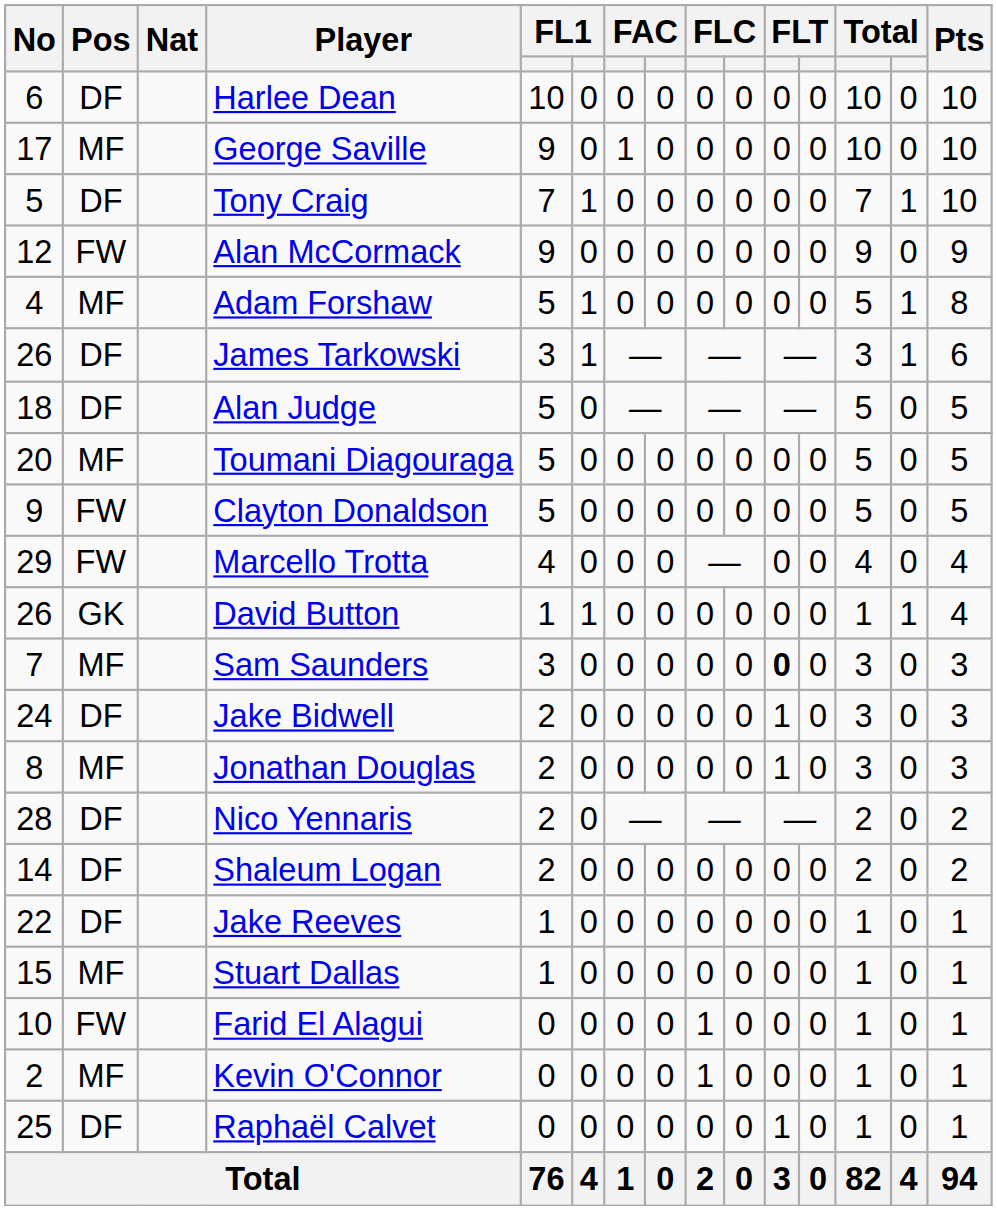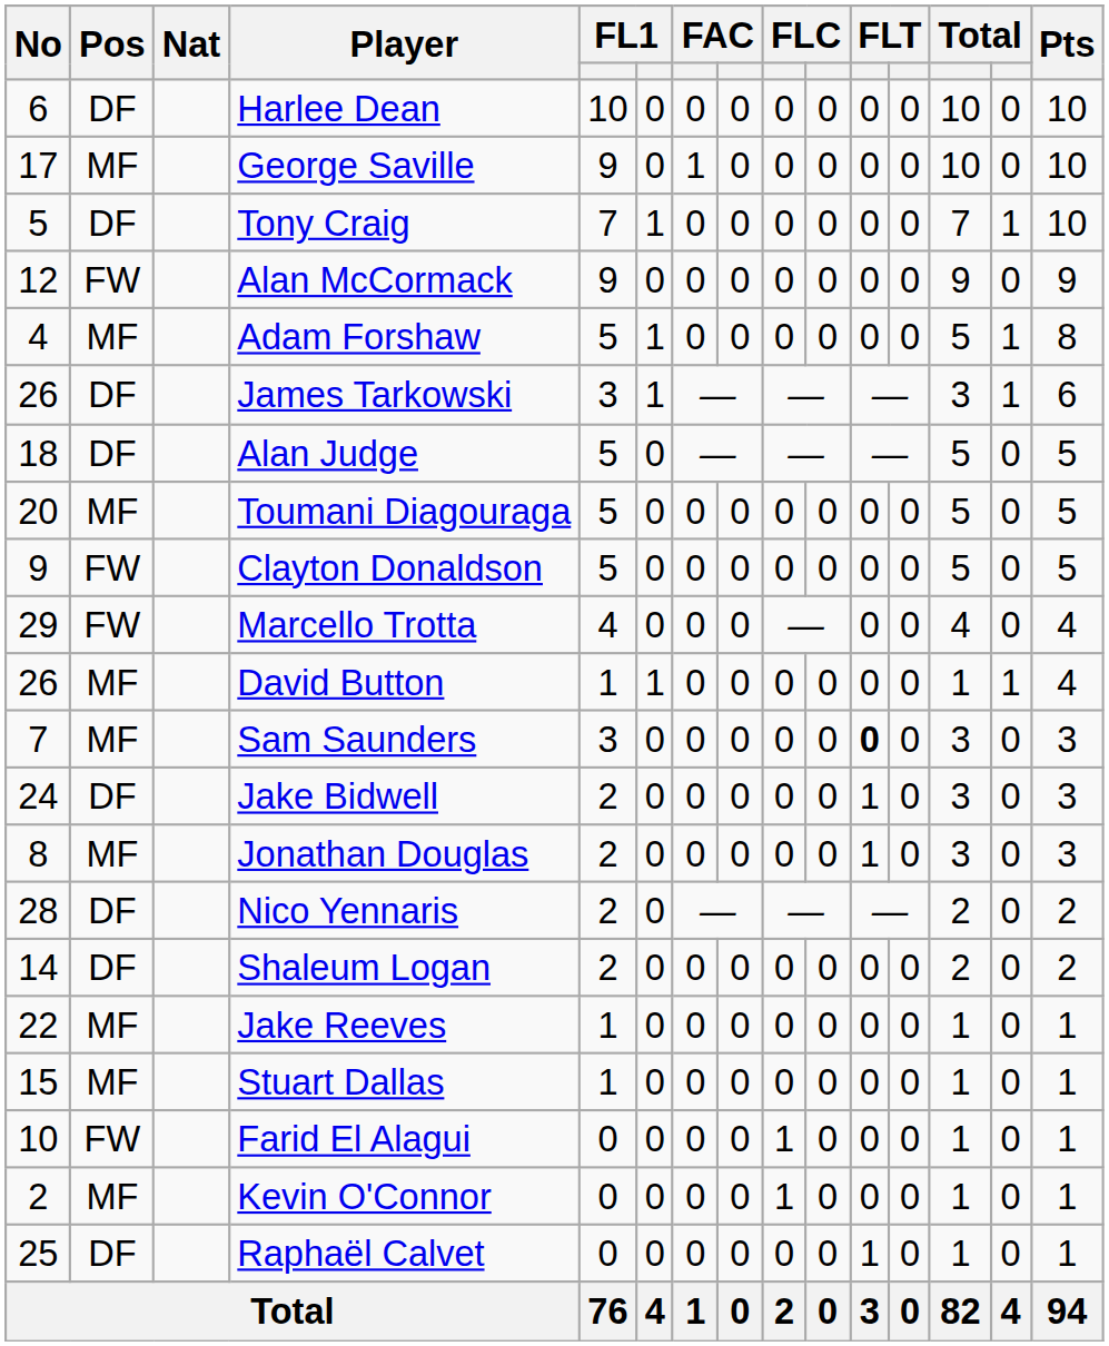David Button | Pos: GK -> MF
Jake Reeves | Pos: DF -> MF
